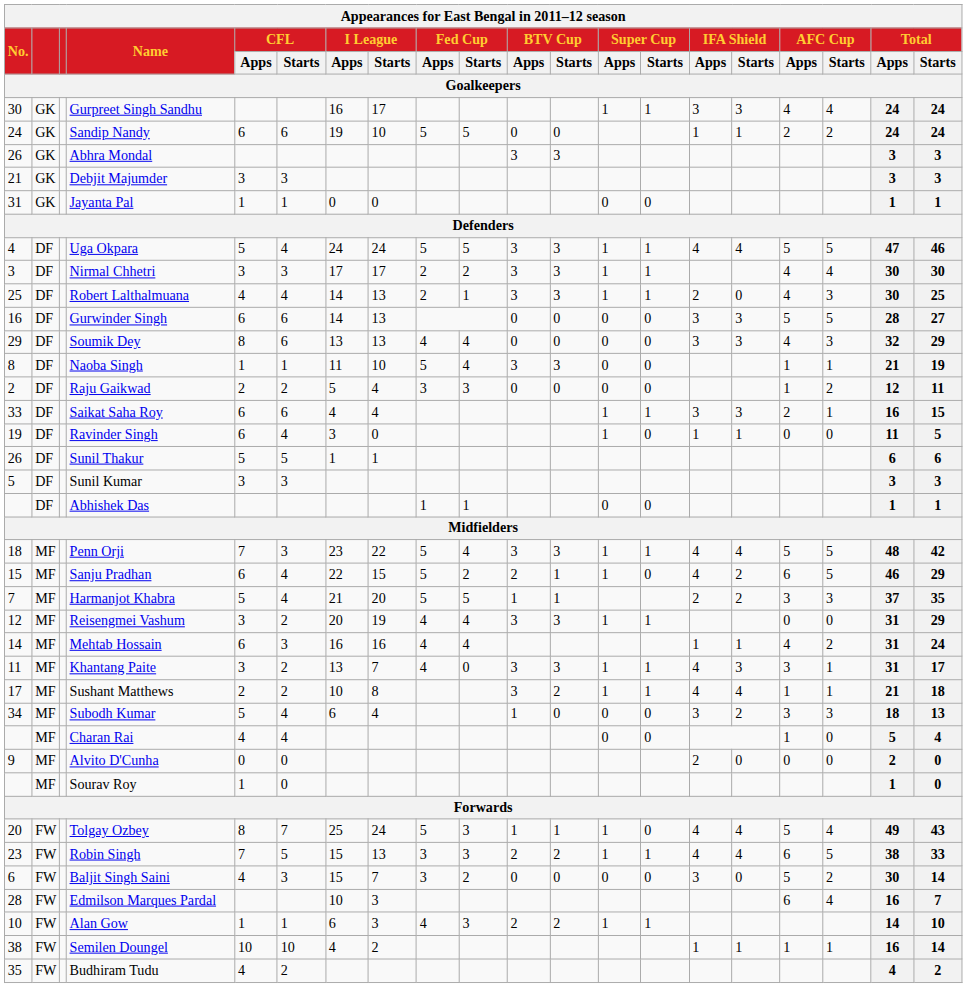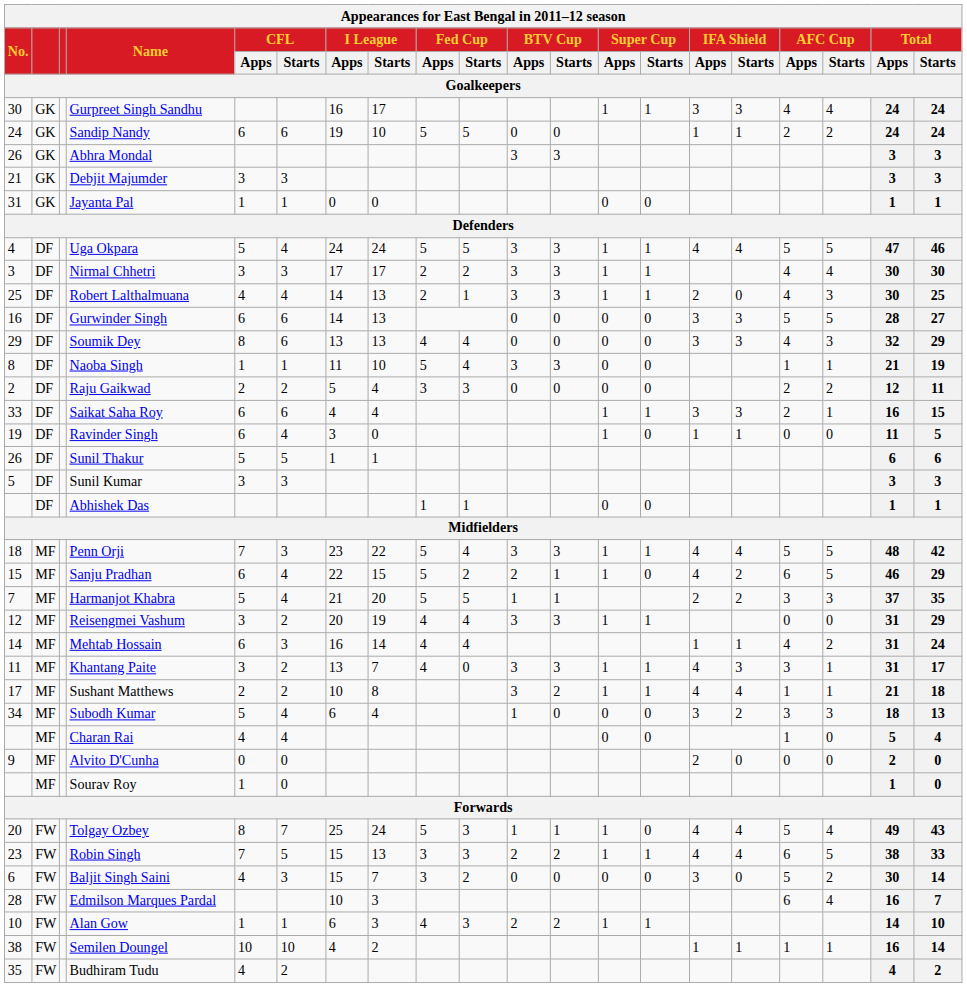Raju Gaikwad | AFC Cup / Apps: 1 -> 2
Mehtab Hossain | I League / Starts: 16 -> 14
